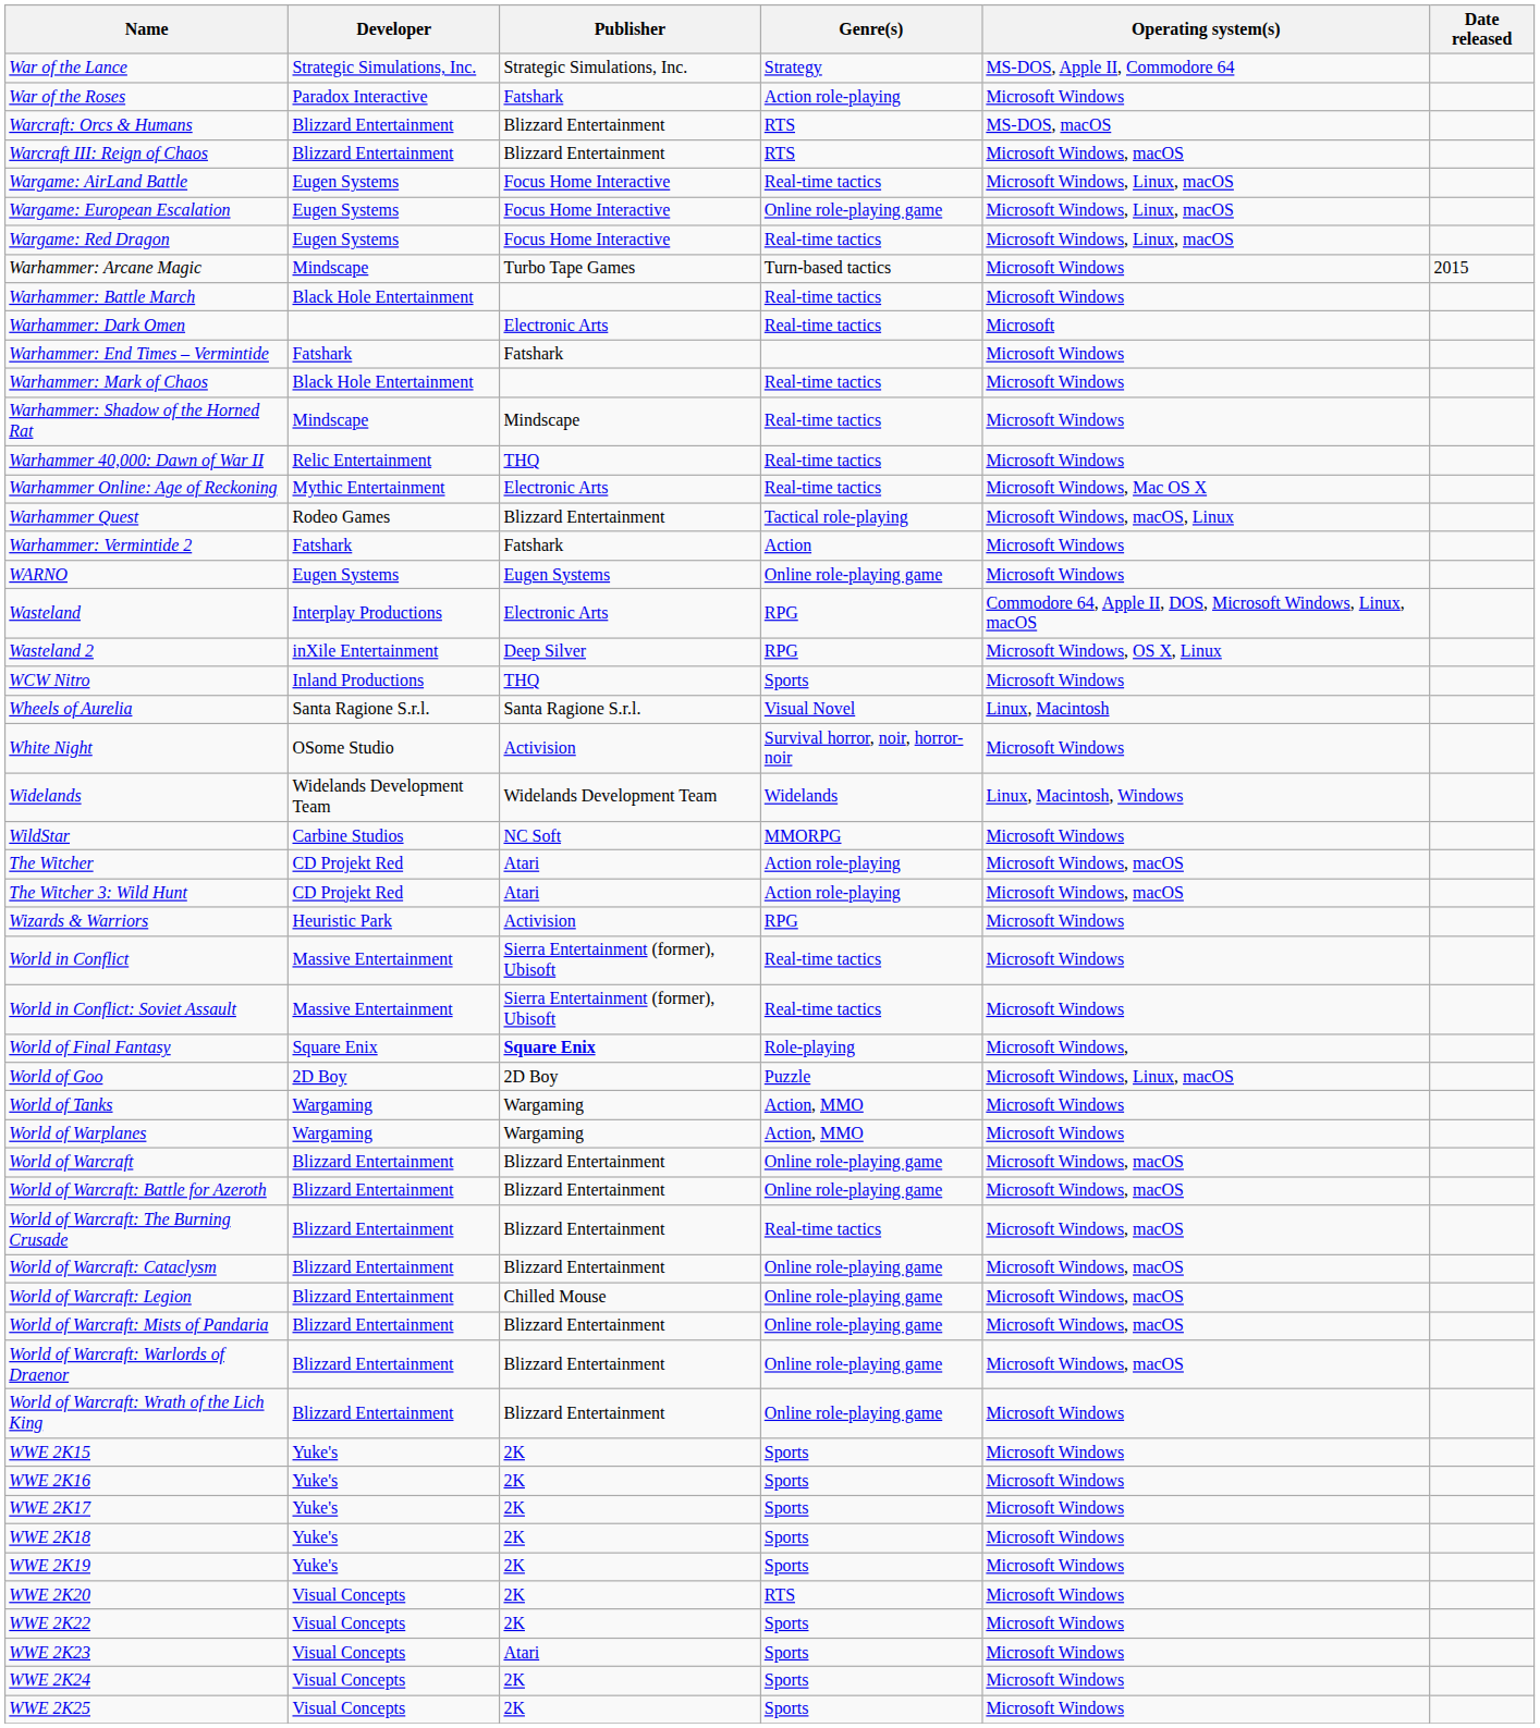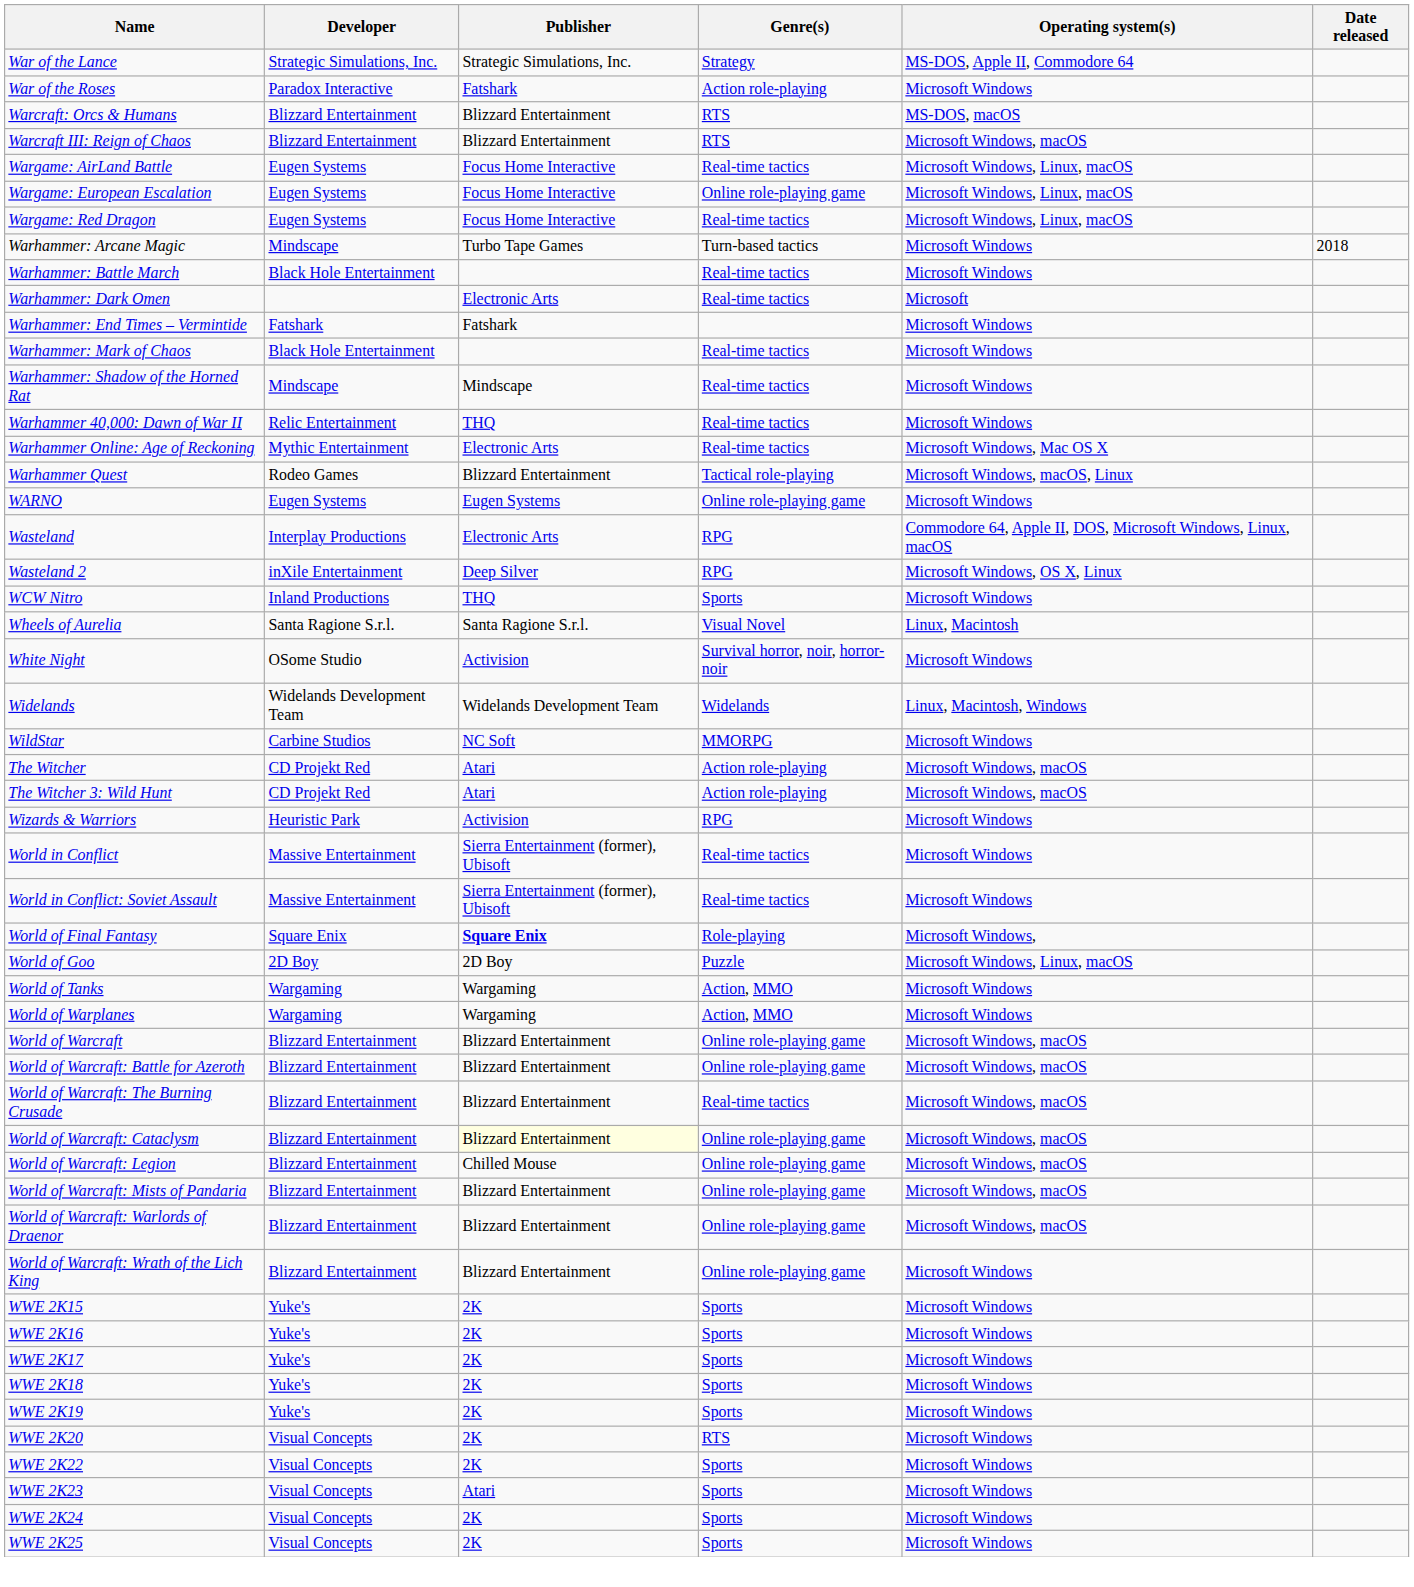Warhammer: Arcane Magic | Date released: 2015 -> 2018
- row: Warhammer: Vermintide 2 | Fatshark | Fatshark | Action | Microsoft Windows
World of Warcraft: Cataclysm | Publisher: no background -> lightyellow background
